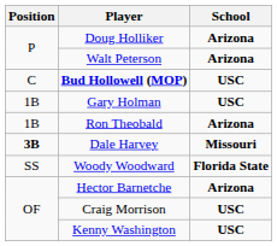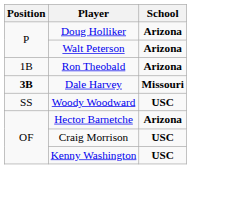- row: C | Bud Hollowell (MOP) | USC
- row: 1B | Gary Holman | USC
Woody Woodward | School: Florida State -> USC
